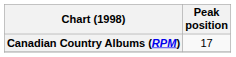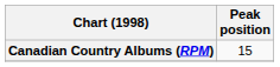Canadian Country Albums (RPM) | Peak position: 17 -> 15
